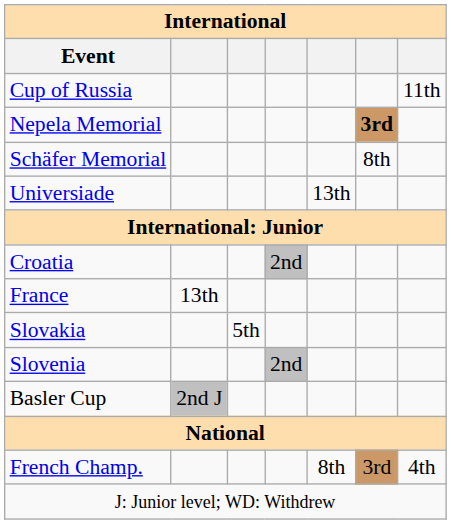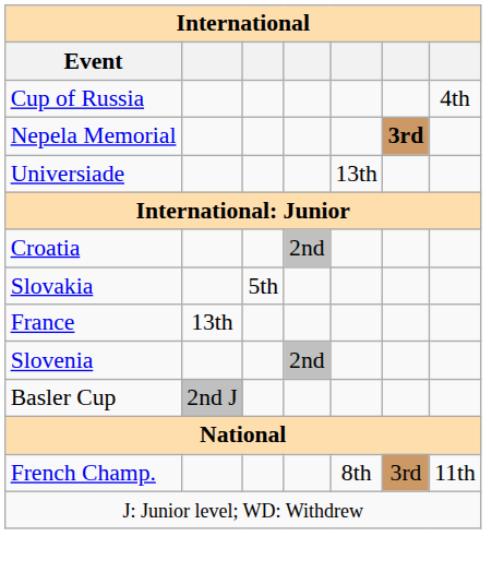Cup of Russia | column 7: 11th -> 4th
- row: Schäfer Memorial | 8th
rows swapped: France <-> Slovakia
French Champ. | column 7: 4th -> 11th
